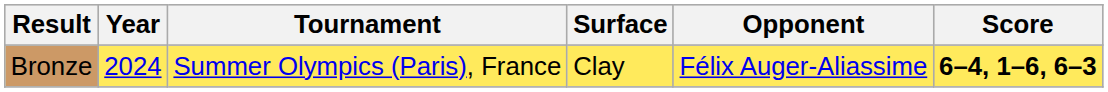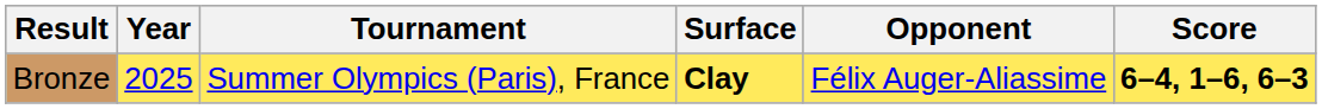Bronze | Year: 2024 -> 2025
Bronze | Surface: normal -> bold
